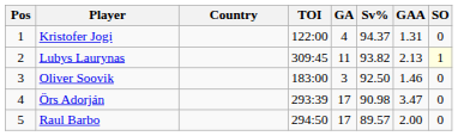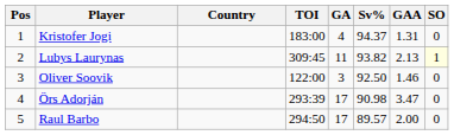Kristofer Jogi | TOI: 122:00 -> 183:00
Oliver Soovik | TOI: 183:00 -> 122:00
